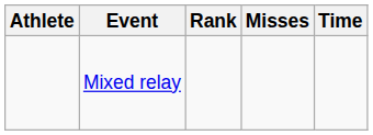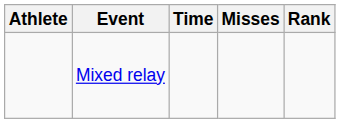columns swapped: Time <-> Rank
